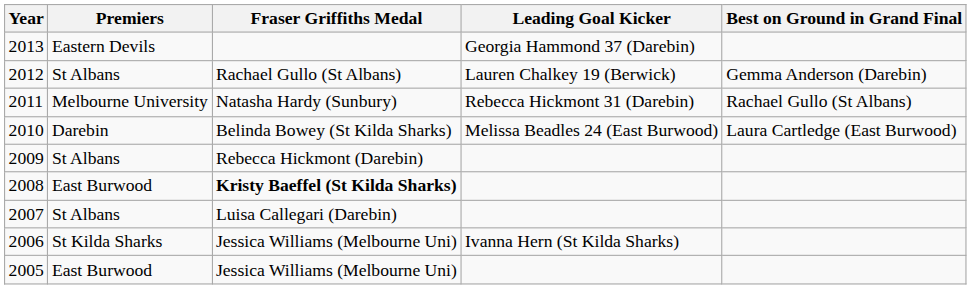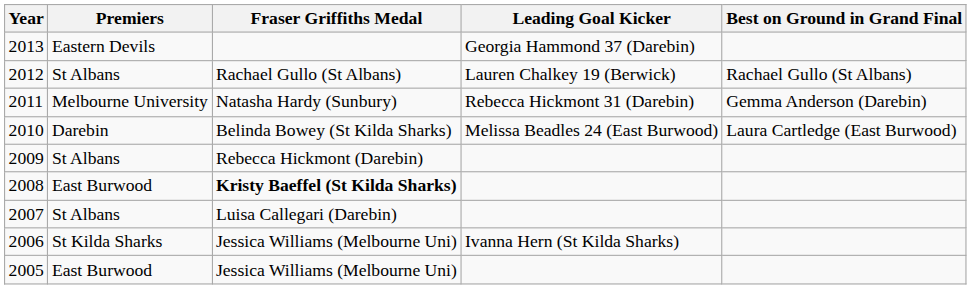2012 | Best on Ground in Grand Final: Gemma Anderson (Darebin) -> Rachael Gullo (St Albans)
2011 | Best on Ground in Grand Final: Rachael Gullo (St Albans) -> Gemma Anderson (Darebin)
